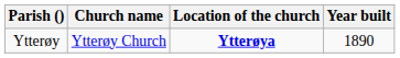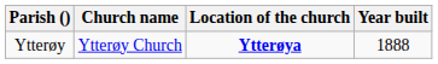Ytterøy | Year built: 1890 -> 1888
